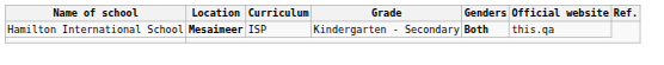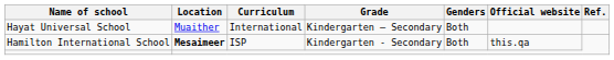+ row: Hayat Universal School | Muaither | International | Kindergarten – Secondary | Both
Hamilton International School | Genders: bold -> normal
